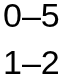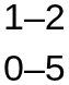rows swapped: 1–2 <-> 0–5
